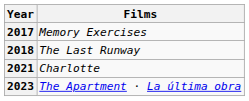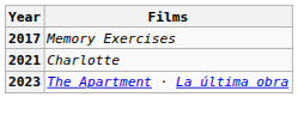- row: 2018 | The Last Runway
